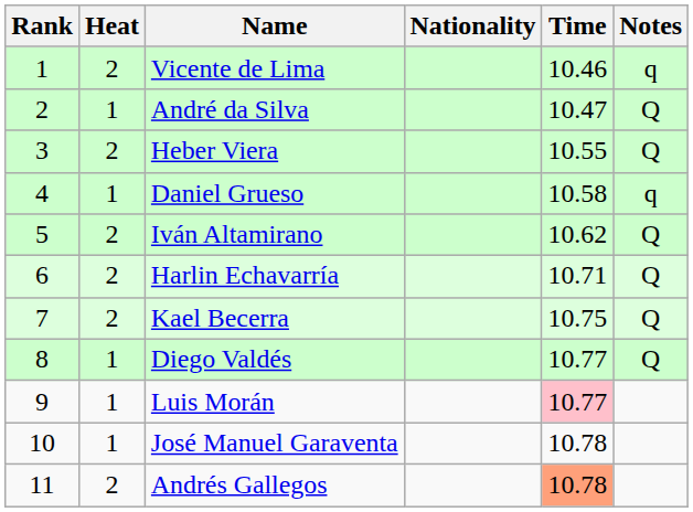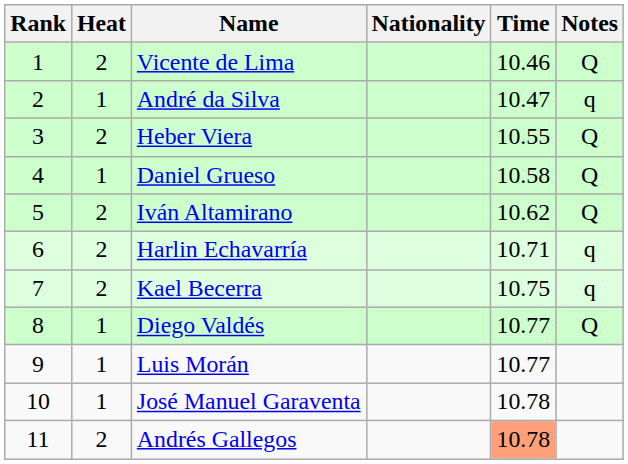Vicente de Lima | Notes: q -> Q
André da Silva | Notes: Q -> q
Daniel Grueso | Notes: q -> Q
Harlin Echavarría | Notes: Q -> q
Kael Becerra | Notes: Q -> q
Luis Morán | Time: pink background -> no background
